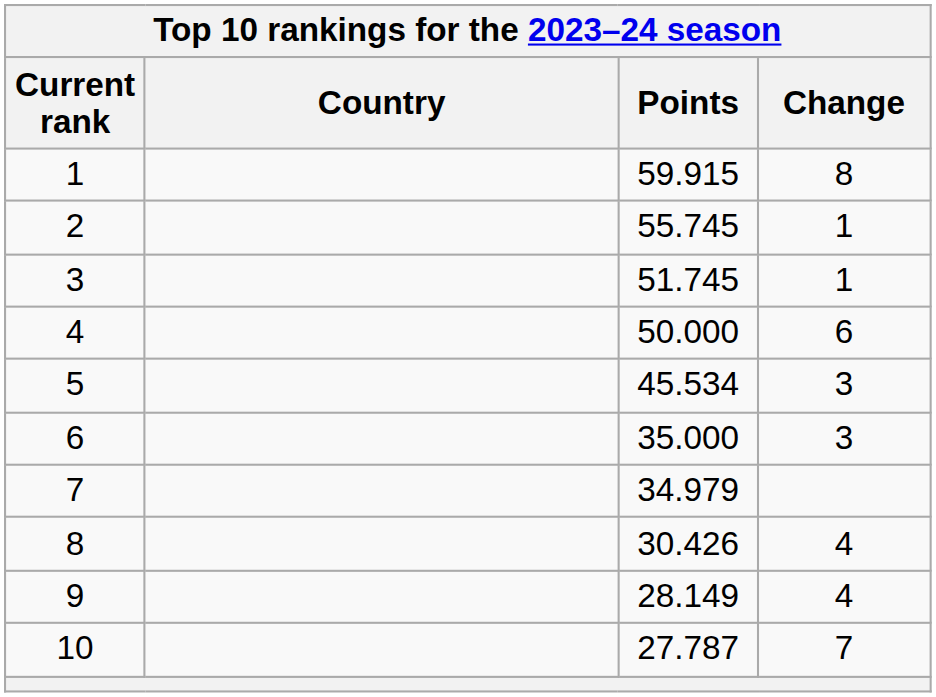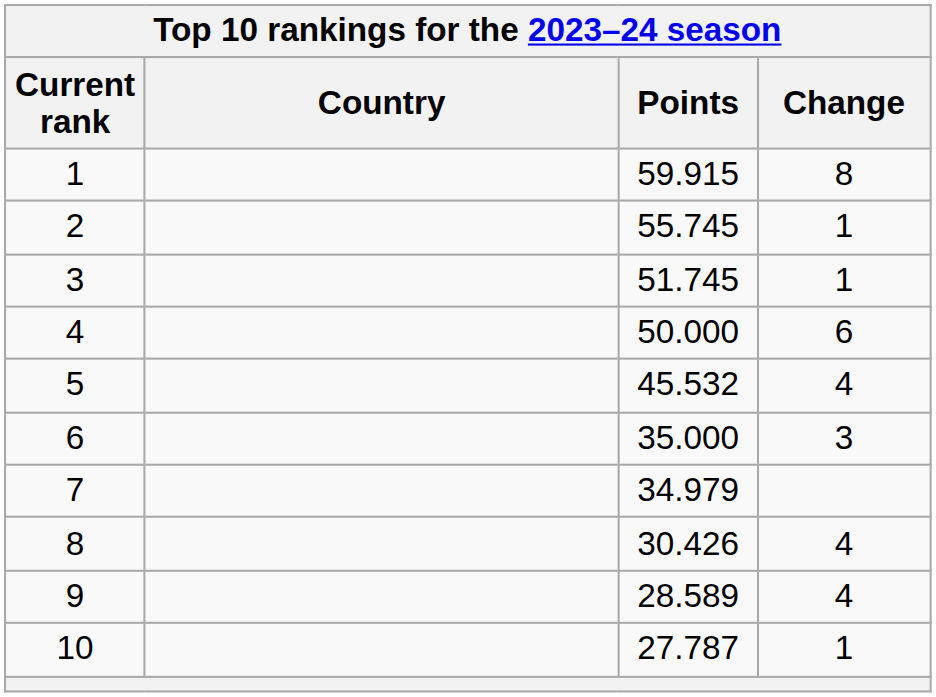5 | Points: 45.534 -> 45.532
5 | Change: 3 -> 4
9 | Points: 28.149 -> 28.589
10 | Change: 7 -> 1
